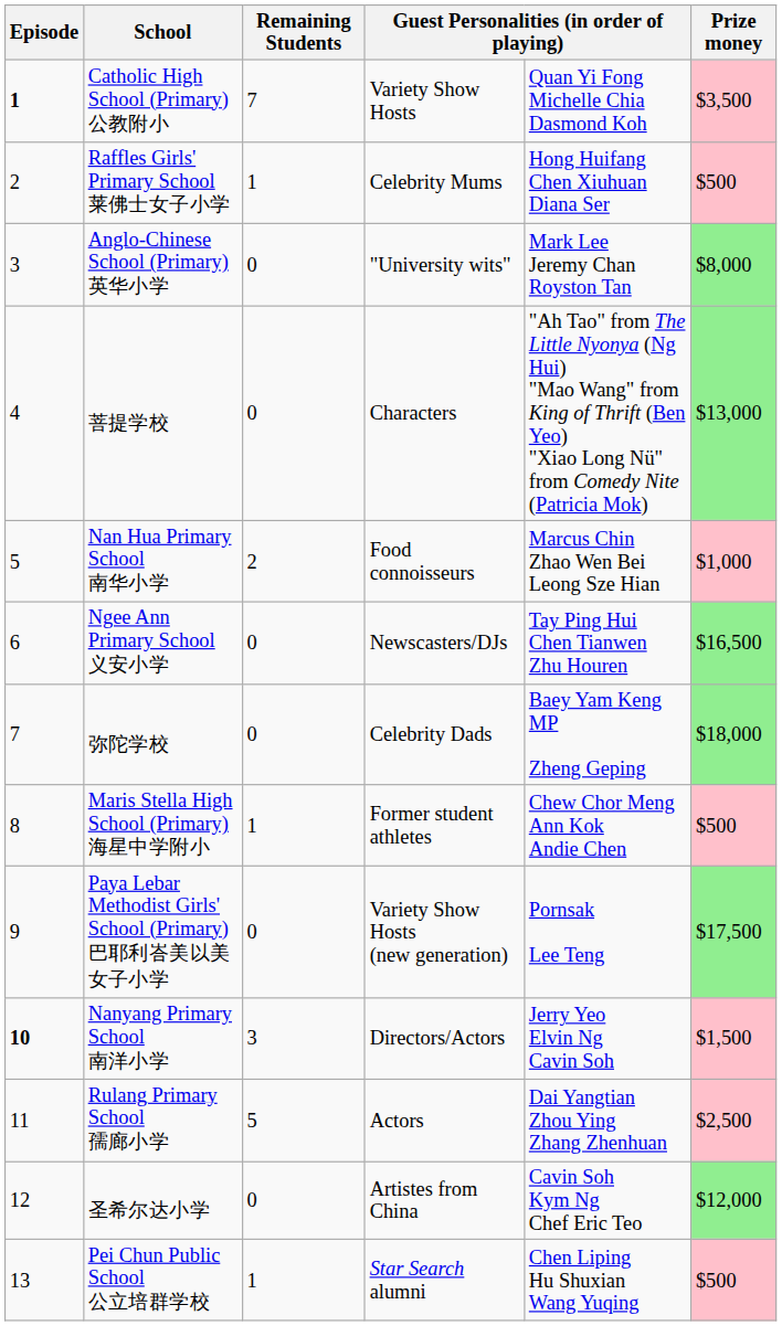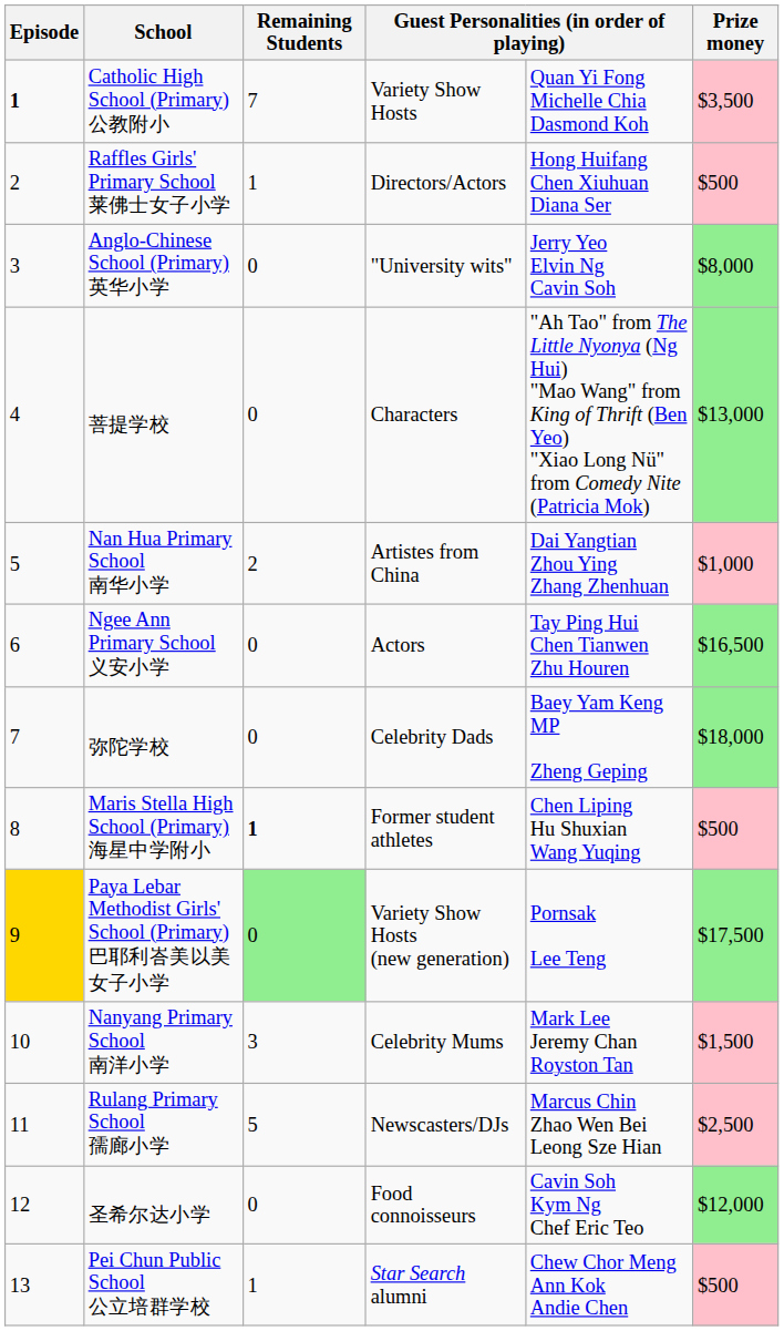Raffles Girls' Primary School 莱佛士女子小学 | column 4: Celebrity Mums -> Directors/Actors
Anglo-Chinese School (Primary) 英华小学 | column 5: Mark Lee Jeremy Chan Royston Tan -> Jerry Yeo Elvin Ng Cavin Soh
Nan Hua Primary School 南华小学 | column 4: Food connoisseurs -> Artistes from China
Nan Hua Primary School 南华小学 | column 5: Marcus Chin Zhao Wen Bei Leong Sze Hian -> Dai Yangtian Zhou Ying Zhang Zhenhuan
Ngee Ann Primary School 义安小学 | column 4: Newscasters/DJs -> Actors
Maris Stella High School (Primary) 海星中学附小 | Remaining Students: normal -> bold
Maris Stella High School (Primary) 海星中学附小 | column 5: Chew Chor Meng Ann Kok Andie Chen -> Chen Liping Hu Shuxian Wang Yuqing
Paya Lebar Methodist Girls' School (Primary) 巴耶利峇美以美女子小学 | Episode: no background -> gold background
Paya Lebar Methodist Girls' School (Primary) 巴耶利峇美以美女子小学 | Remaining Students: no background -> lightgreen background
Nanyang Primary School 南洋小学 | Episode: bold -> normal
Nanyang Primary School 南洋小学 | column 4: Directors/Actors -> Celebrity Mums
Nanyang Primary School 南洋小学 | column 5: Jerry Yeo Elvin Ng Cavin Soh -> Mark Lee Jeremy Chan Royston Tan
Rulang Primary School 孺廊小学 | column 4: Actors -> Newscasters/DJs
Rulang Primary School 孺廊小学 | column 5: Dai Yangtian Zhou Ying Zhang Zhenhuan -> Marcus Chin Zhao Wen Bei Leong Sze Hian
圣希尔达小学 | column 4: Artistes from China -> Food connoisseurs
Pei Chun Public School 公立培群学校 | column 5: Chen Liping Hu Shuxian Wang Yuqing -> Chew Chor Meng Ann Kok Andie Chen
